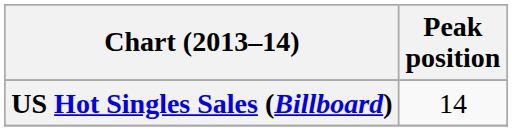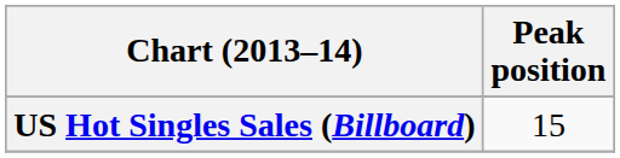US Hot Singles Sales (Billboard) | Peak position: 14 -> 15
